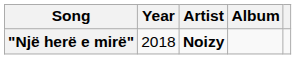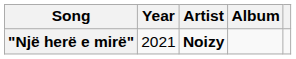"Një herë e mirë" | Year: 2018 -> 2021
